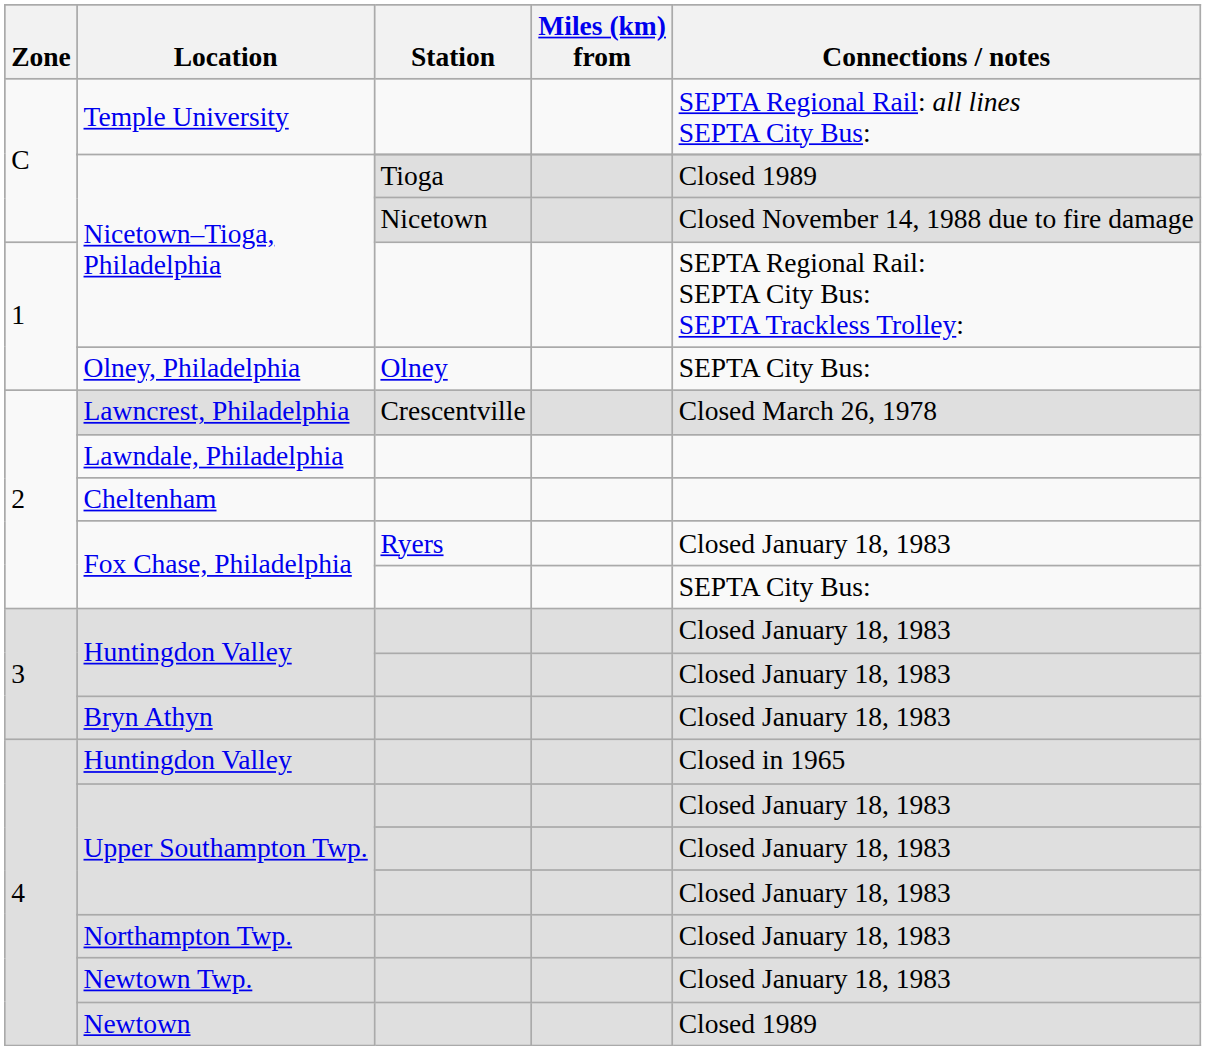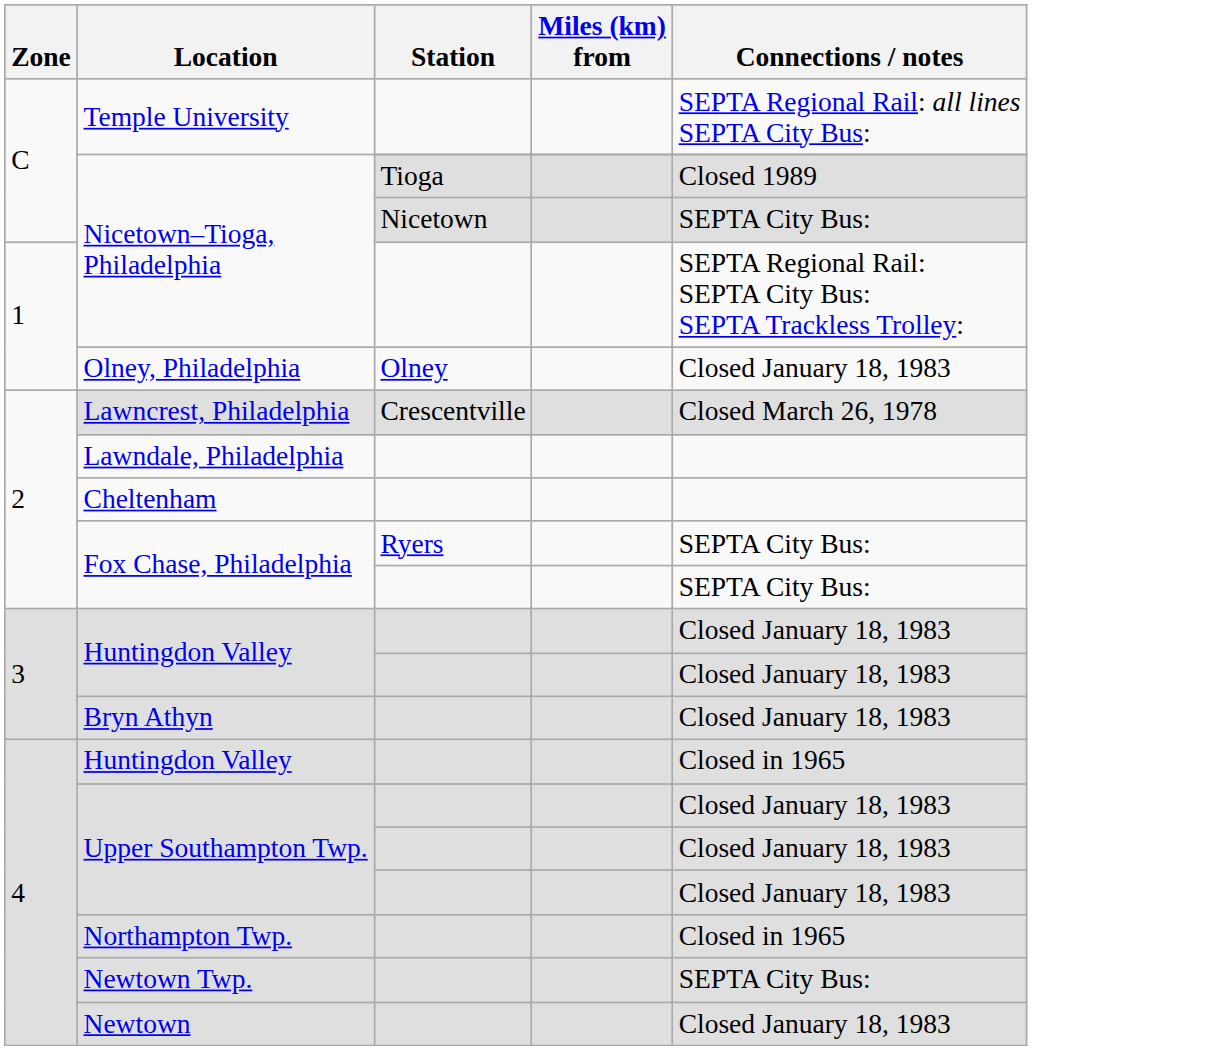Nicetown–Tioga, Philadelphia / Nicetown | Connections / notes: Closed November 14, 1988 due to fire damage -> SEPTA City Bus:
Olney, Philadelphia | Connections / notes: SEPTA City Bus: -> Closed January 18, 1983
Fox Chase, Philadelphia / Ryers | Connections / notes: Closed January 18, 1983 -> SEPTA City Bus:
Northampton Twp. | Connections / notes: Closed January 18, 1983 -> Closed in 1965
Newtown Twp. | Connections / notes: Closed January 18, 1983 -> SEPTA City Bus:
Newtown | Connections / notes: Closed 1989 -> Closed January 18, 1983
